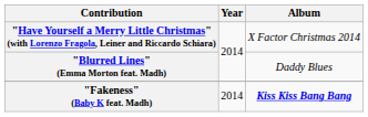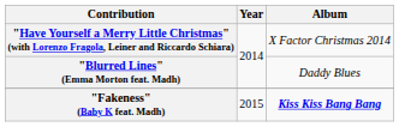"Fakeness" (Baby K feat. Madh) | Year: 2014 -> 2015
